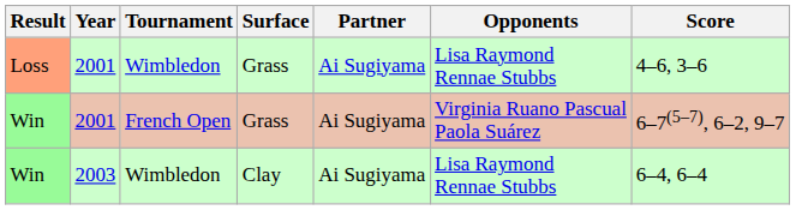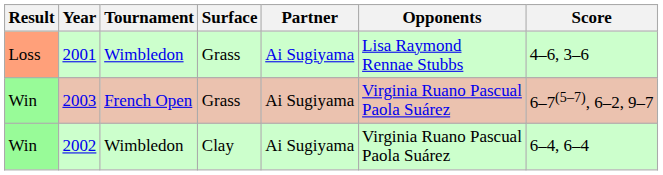Win / French Open | Year: 2001 -> 2003
Win / Wimbledon | Year: 2003 -> 2002
Win / Wimbledon | Opponents: Lisa Raymond Rennae Stubbs -> Virginia Ruano Pascual Paola Suárez
